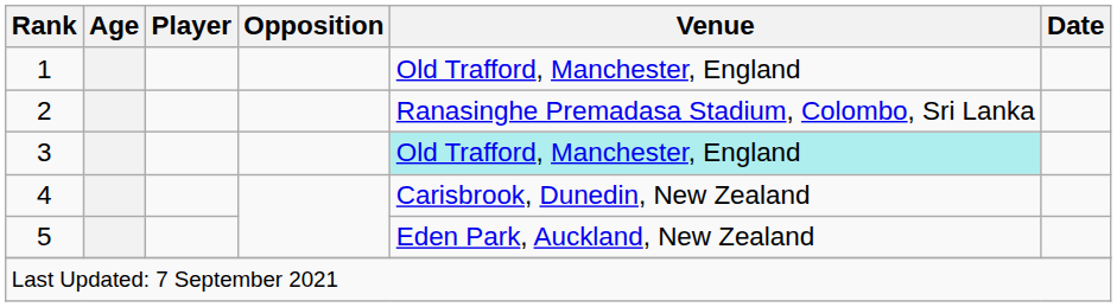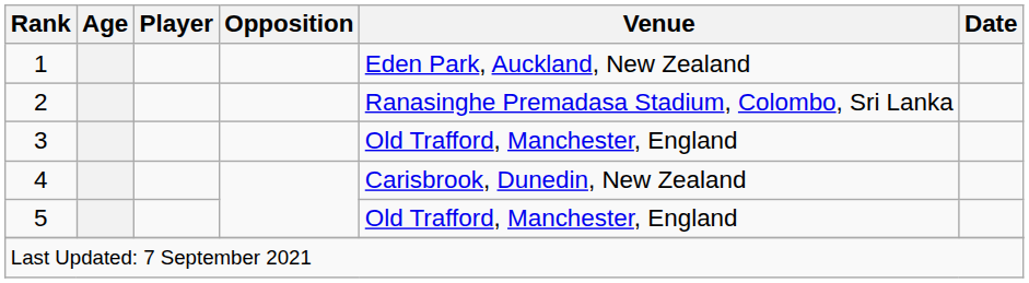1 | Venue: Old Trafford, Manchester, England -> Eden Park, Auckland, New Zealand
3 | Venue: paleturquoise background -> no background
5 | Venue: Eden Park, Auckland, New Zealand -> Old Trafford, Manchester, England
